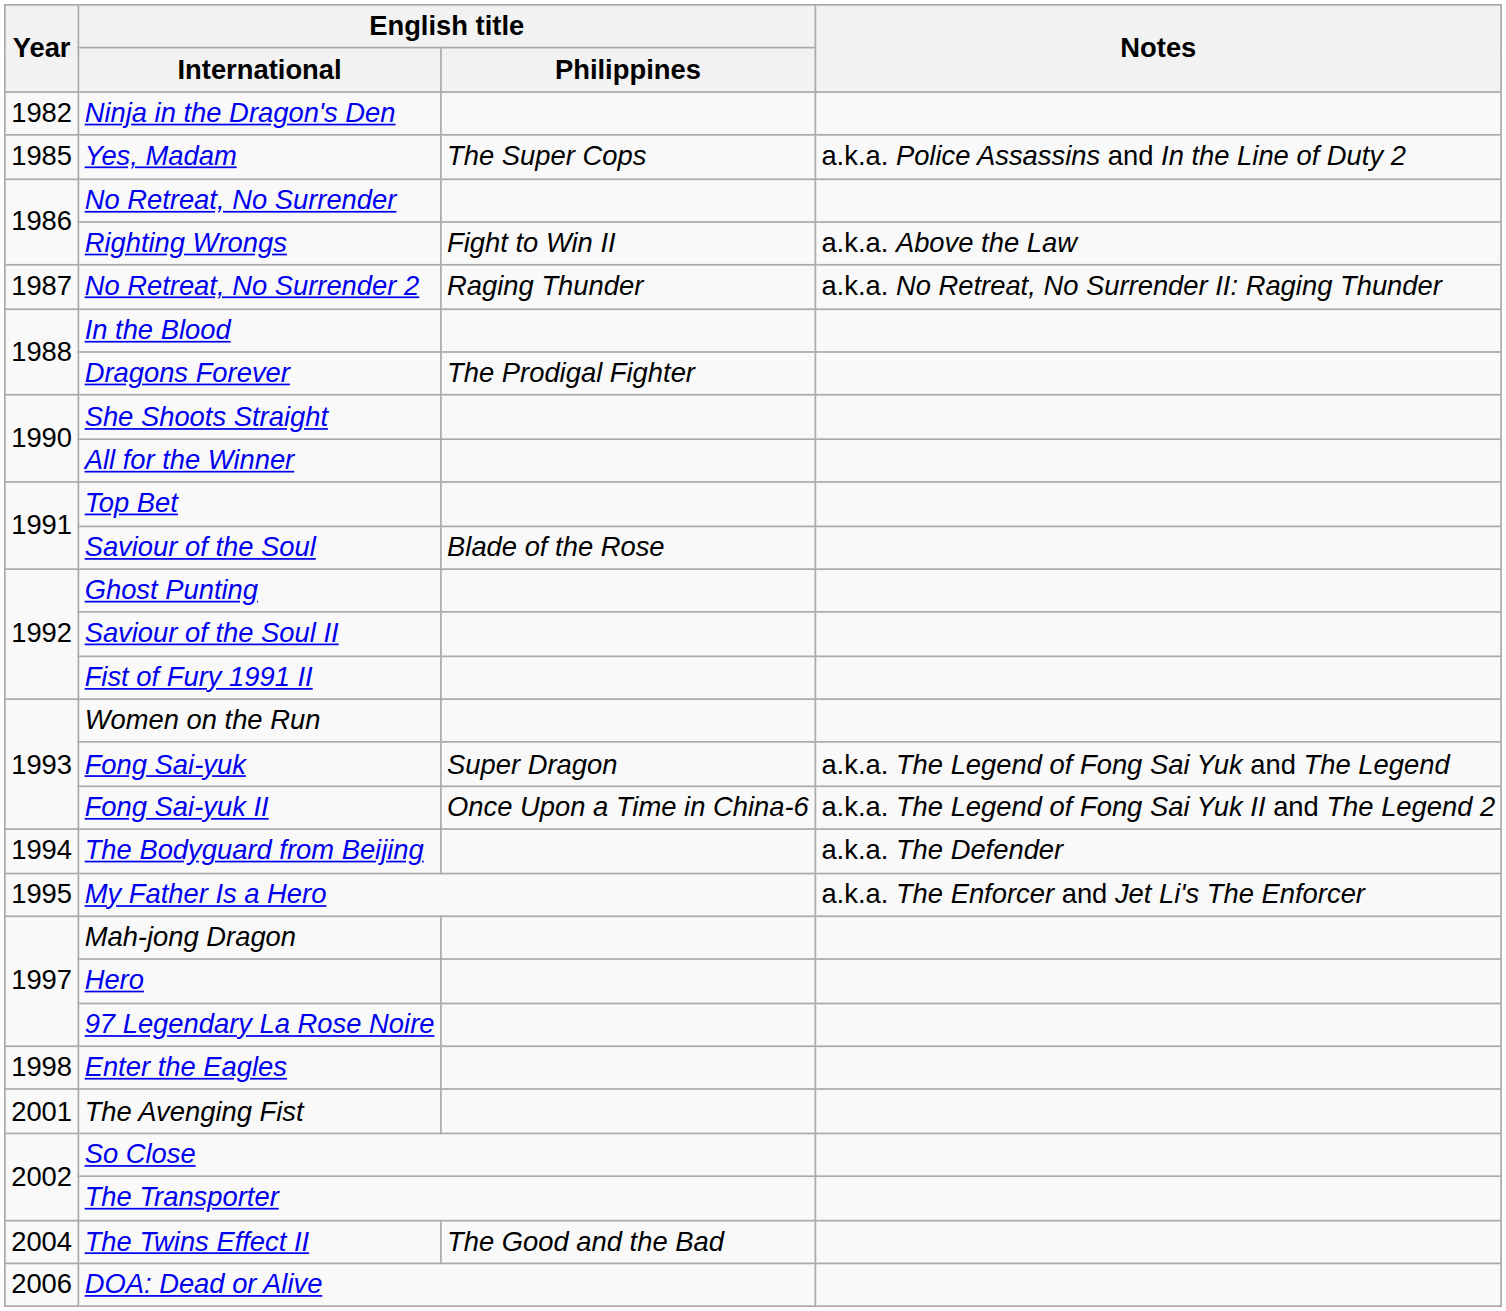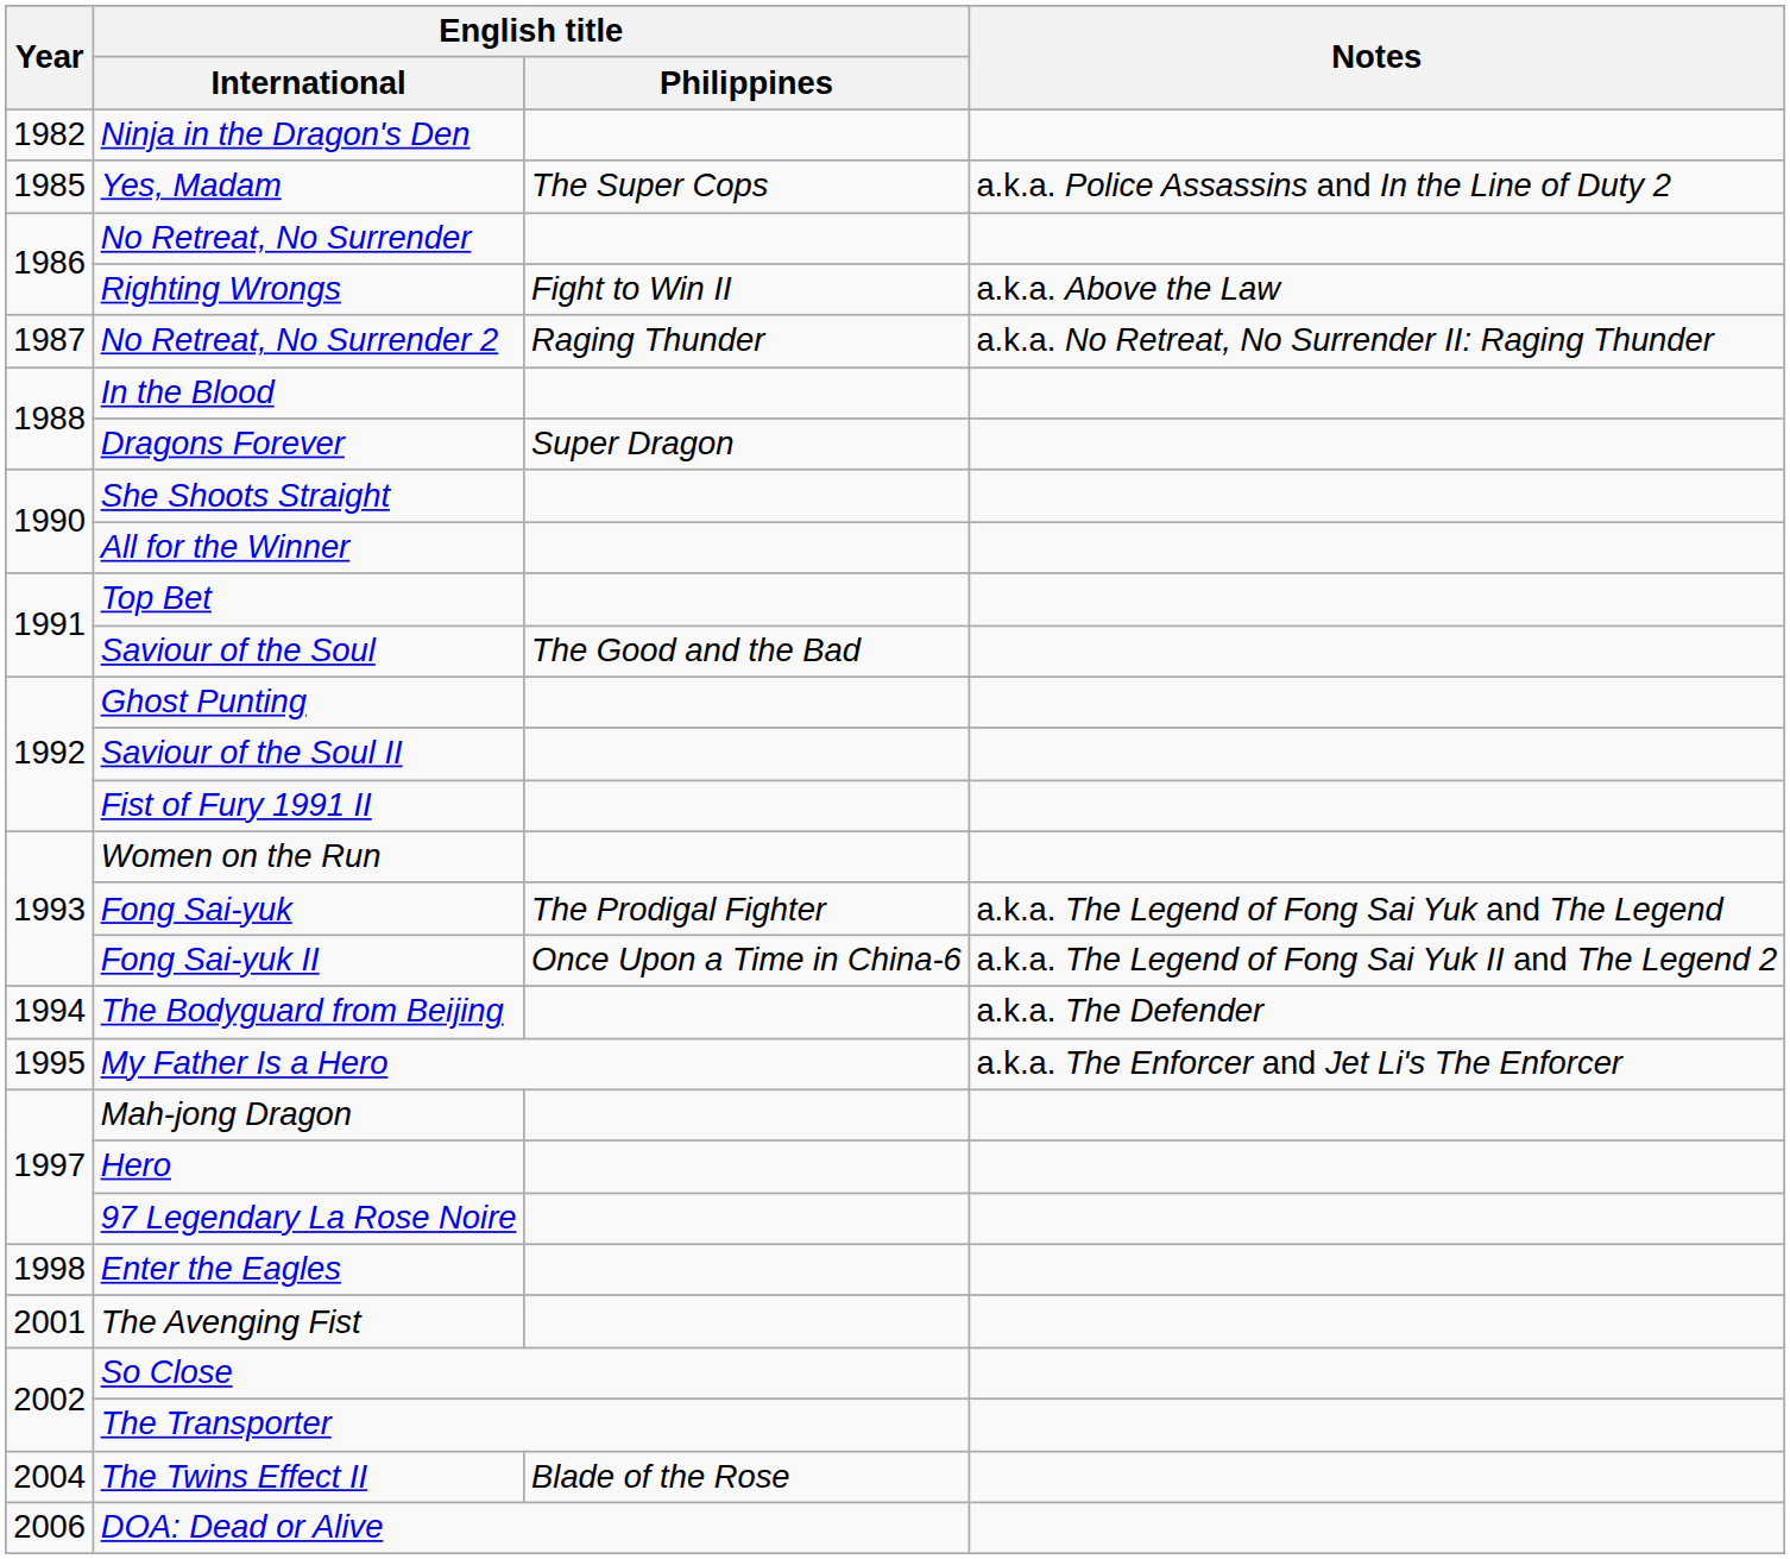Dragons Forever | English title / Philippines: The Prodigal Fighter -> Super Dragon
Saviour of the Soul | English title / Philippines: Blade of the Rose -> The Good and the Bad
Fong Sai-yuk | English title / Philippines: Super Dragon -> The Prodigal Fighter
The Twins Effect II | English title / Philippines: The Good and the Bad -> Blade of the Rose
